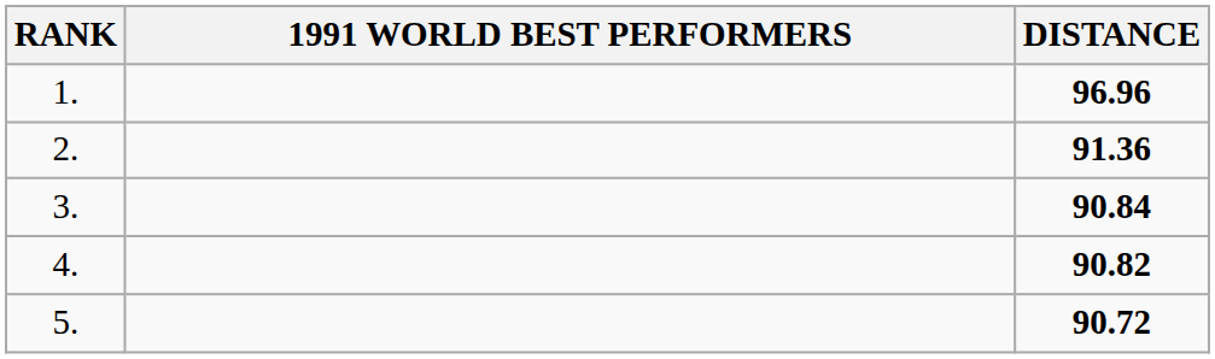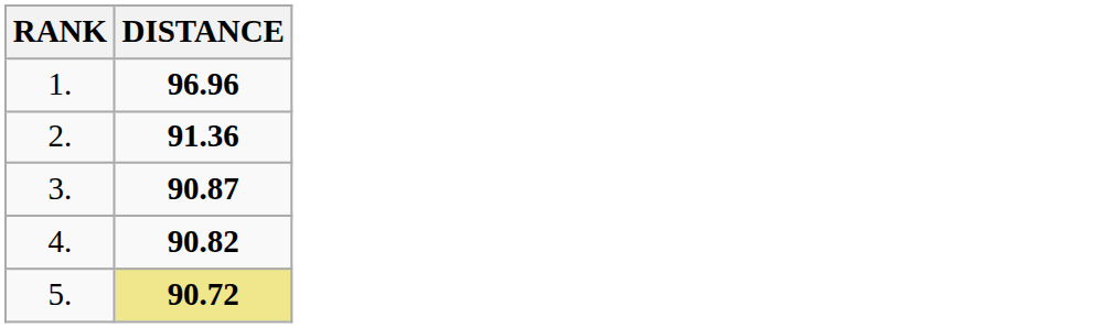- column: 1991 WORLD BEST PERFORMERS
3. | DISTANCE: 90.84 -> 90.87
5. | DISTANCE: no background -> khaki background
